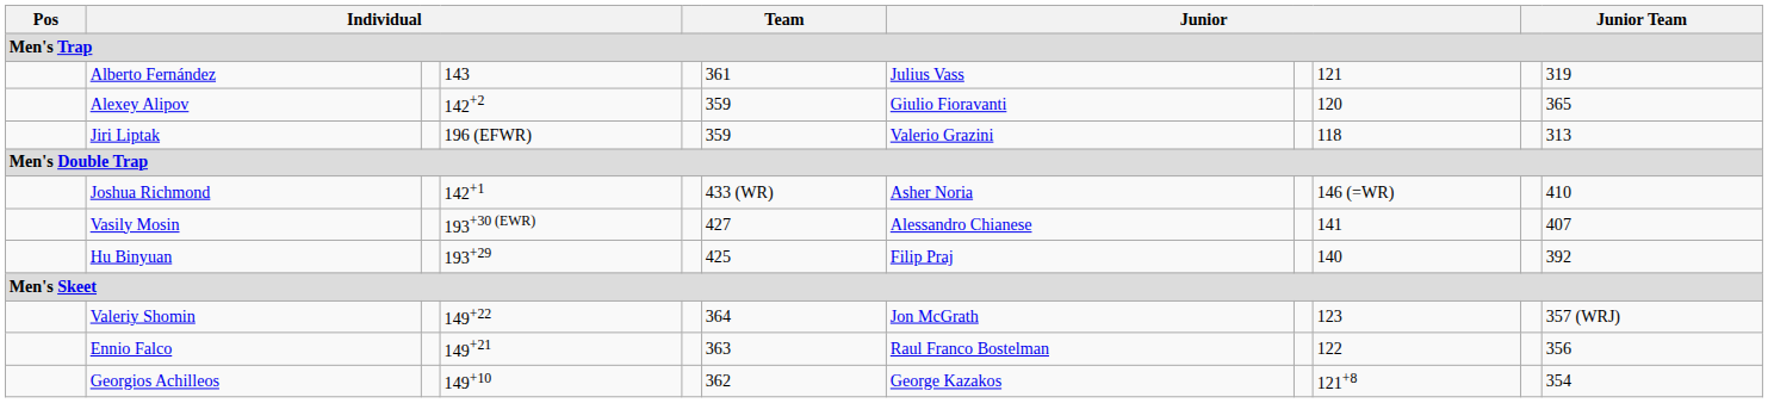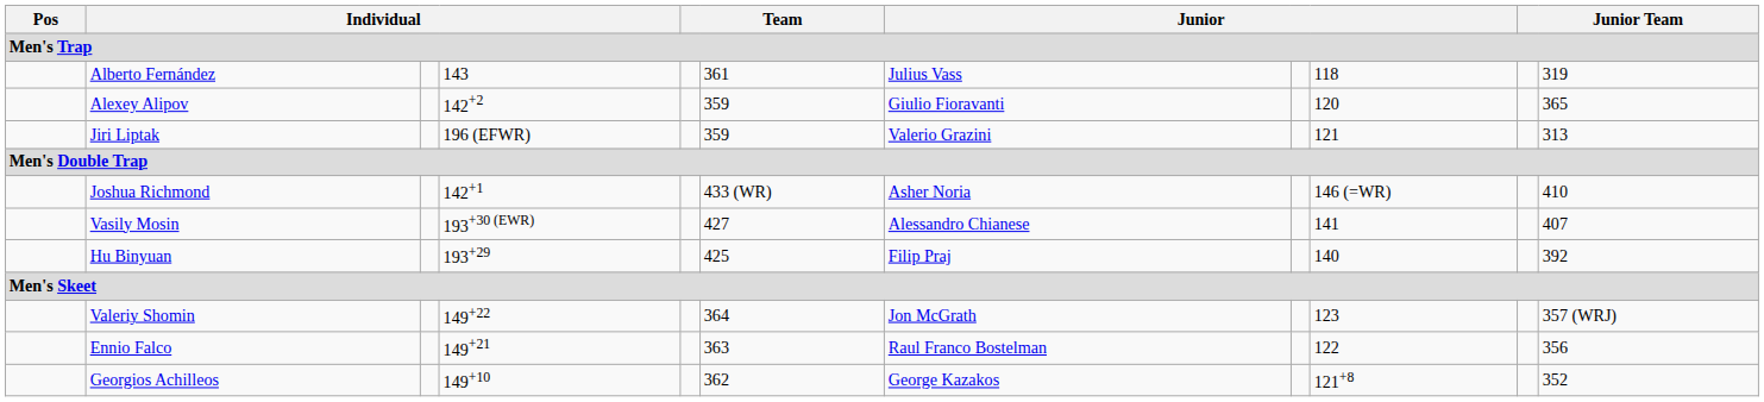Alberto Fernández | column 9: 121 -> 118
Jiri Liptak | column 9: 118 -> 121
Georgios Achilleos | column 11: 354 -> 352
